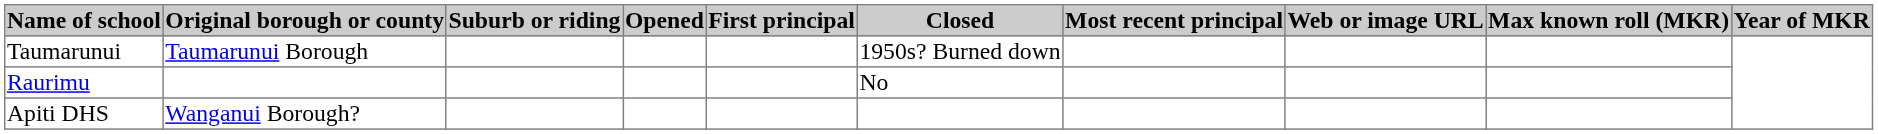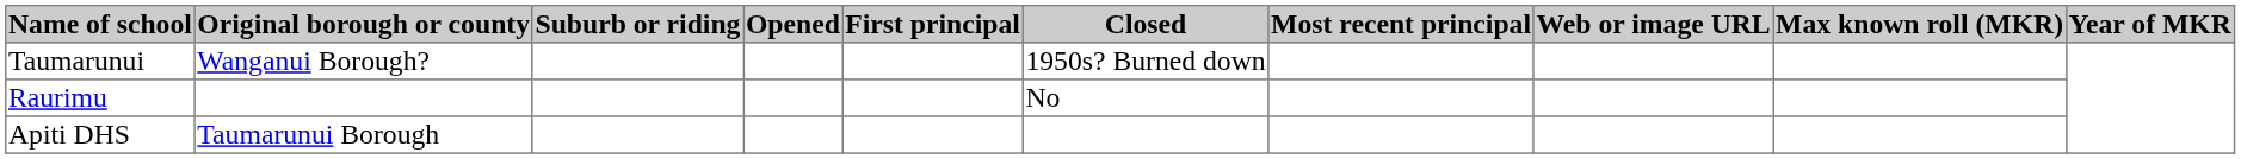Taumarunui | Original borough or county: Taumarunui Borough -> Wanganui Borough?
Apiti DHS | Original borough or county: Wanganui Borough? -> Taumarunui Borough
